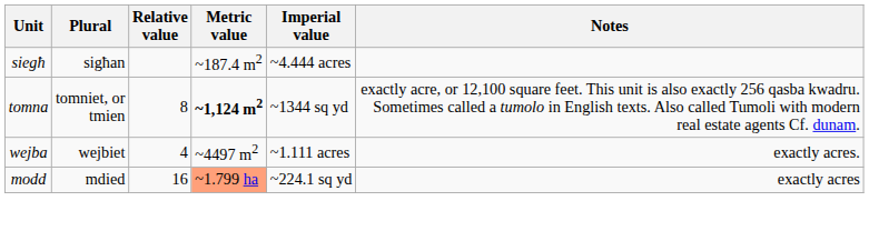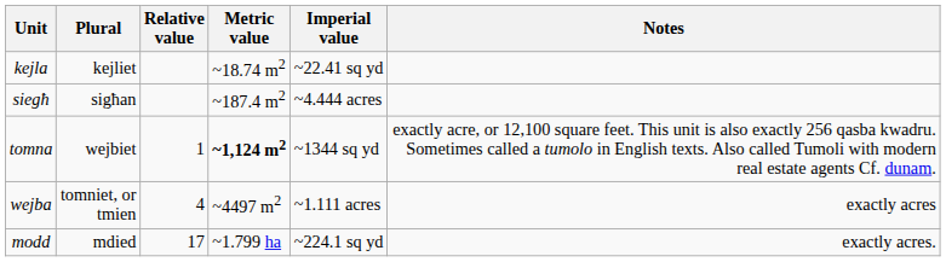+ row: kejla | kejliet | ~18.74 m2 | ~22.41 sq yd
tomna | Plural: tomniet, or tmien -> wejbiet
tomna | Relative value: 8 -> 1
wejba | Plural: wejbiet -> tomniet, or tmien
wejba | Notes: exactly acres. -> exactly acres
modd | Relative value: 16 -> 17
modd | Metric value: lightsalmon background -> no background
modd | Notes: exactly acres -> exactly acres.
